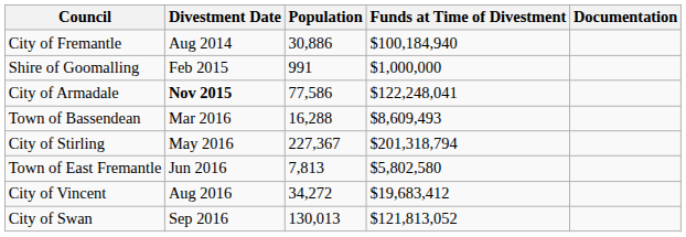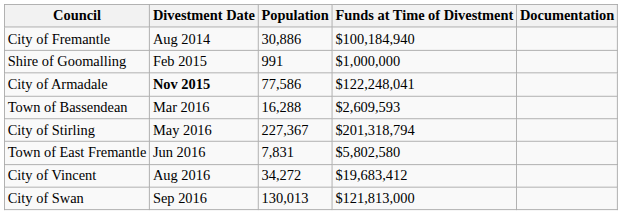Town of Bassendean | Funds at Time of Divestment: $8,609,493 -> $2,609,593
Town of East Fremantle | Population: 7,813 -> 7,831
City of Swan | Funds at Time of Divestment: $121,813,052 -> $121,813,000
